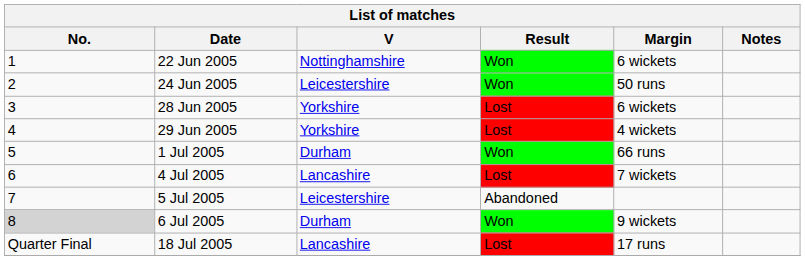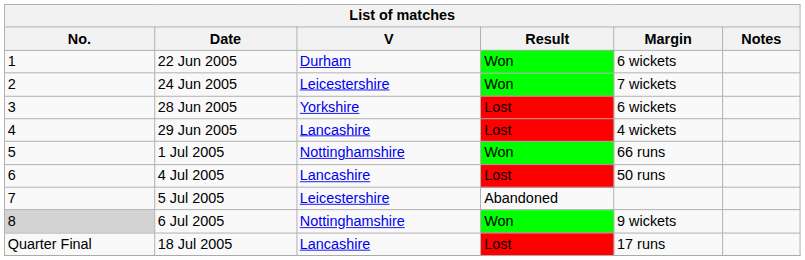22 Jun 2005 | V: Nottinghamshire -> Durham
24 Jun 2005 | Margin: 50 runs -> 7 wickets
29 Jun 2005 | V: Yorkshire -> Lancashire
1 Jul 2005 | V: Durham -> Nottinghamshire
4 Jul 2005 | Margin: 7 wickets -> 50 runs
6 Jul 2005 | V: Durham -> Nottinghamshire
